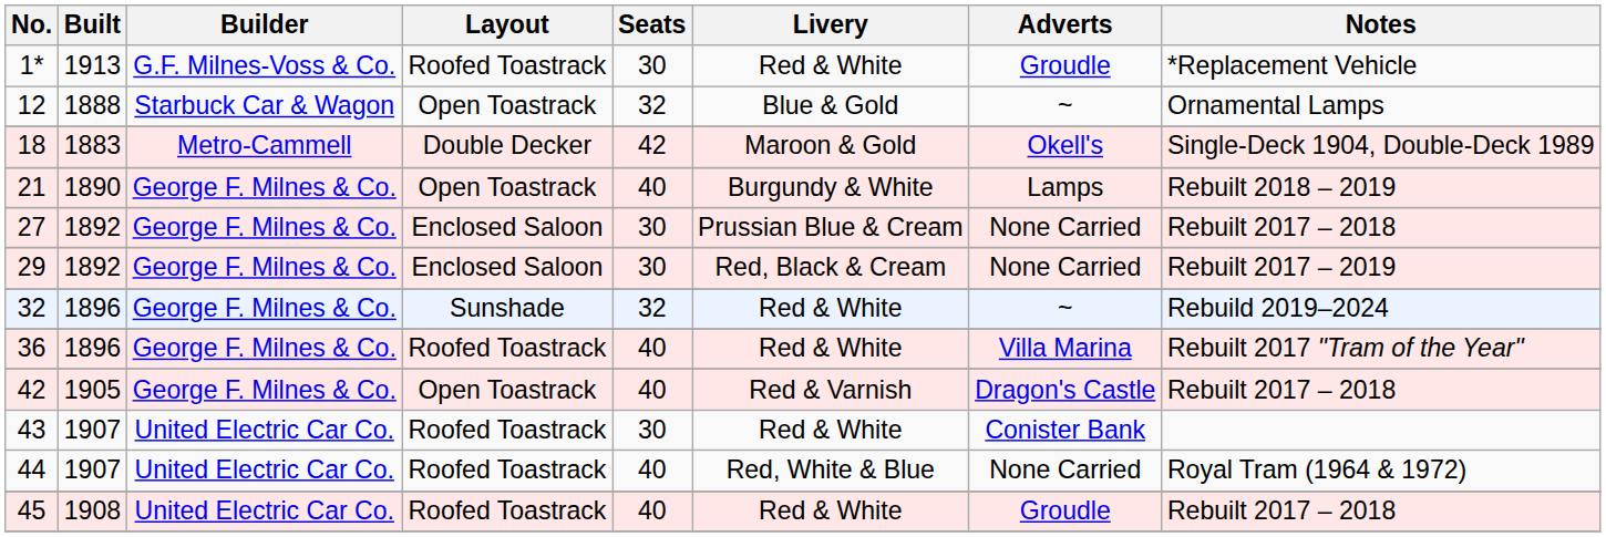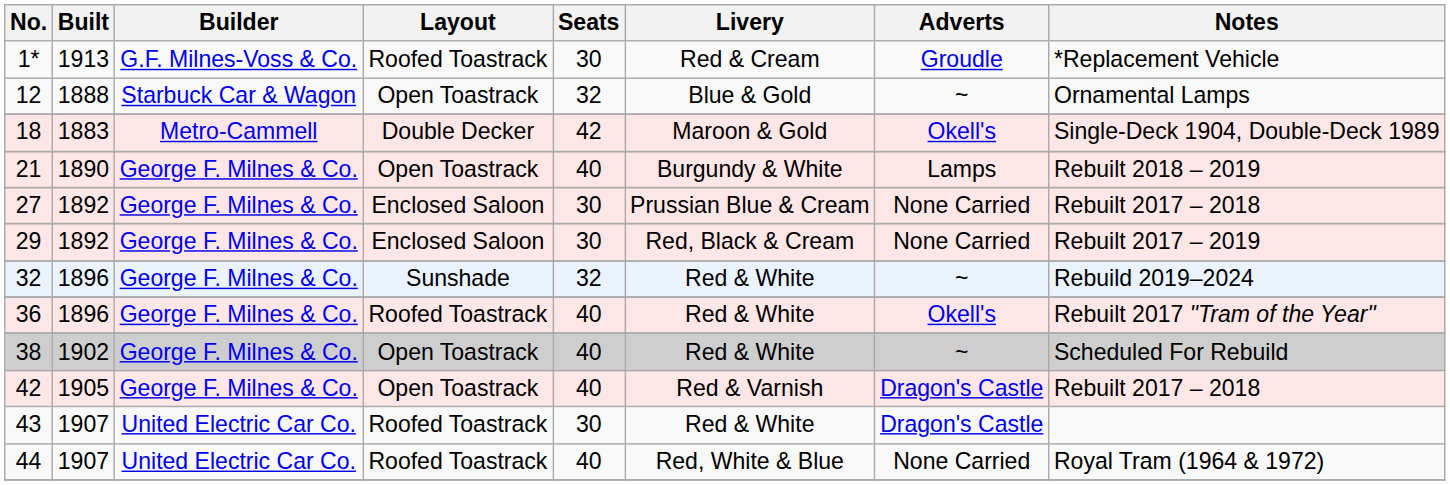1* | Livery: Red & White -> Red & Cream
36 | Adverts: Villa Marina -> Okell's
+ row: 38 | 1902 | George F. Milnes & Co. | Open Toastrack | 40 | Red & White | ~ | Scheduled For Rebuild
43 | Adverts: Conister Bank -> Dragon's Castle
- row: 45 | 1908 | United Electric Car Co. | Roofed Toastrack | 40 | Red & White | Groudle | Rebuilt 2017 – 2018
